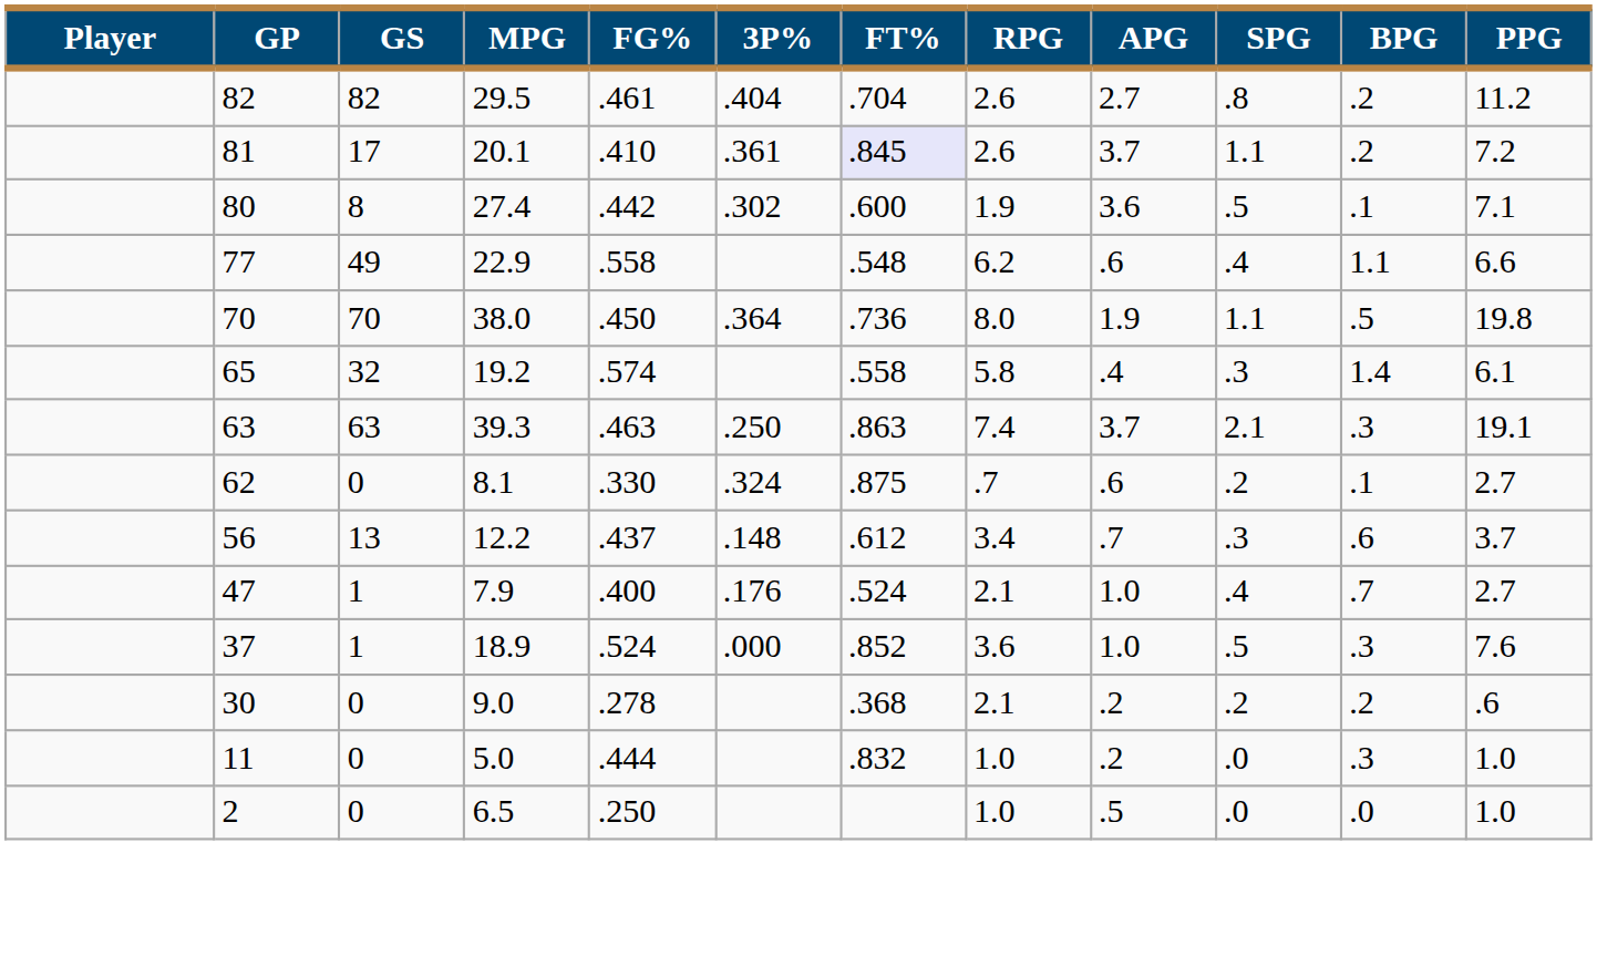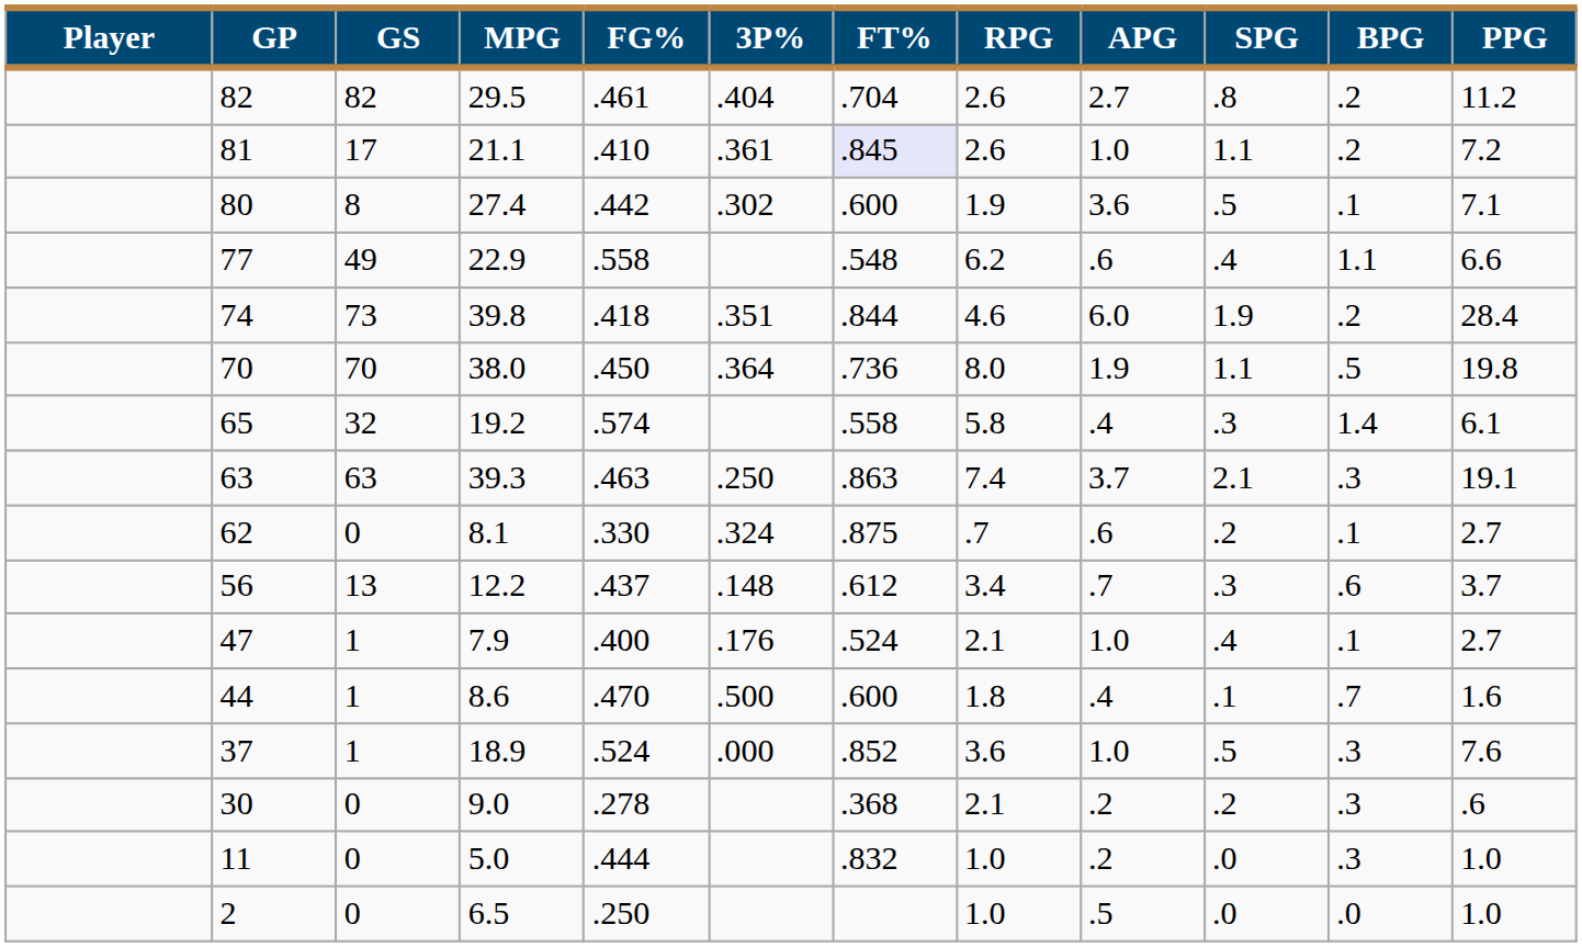81 | MPG: 20.1 -> 21.1
81 | APG: 3.7 -> 1.0
+ row: 74 | 73 | 39.8 | .418 | .351 | .844 | 4.6 | 6.0 | 1.9 | .2 | 28.4
47 | BPG: .7 -> .1
+ row: 44 | 1 | 8.6 | .470 | .500 | .600 | 1.8 | .4 | .1 | .7 | 1.6
30 | BPG: .2 -> .3
